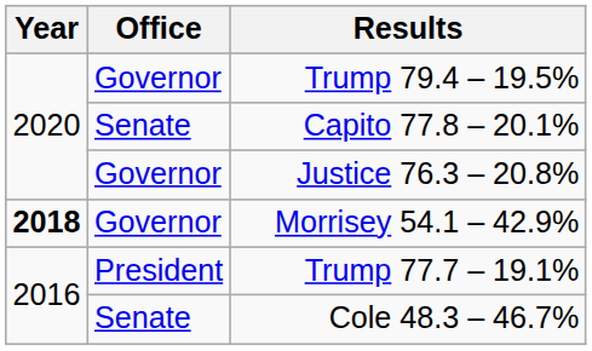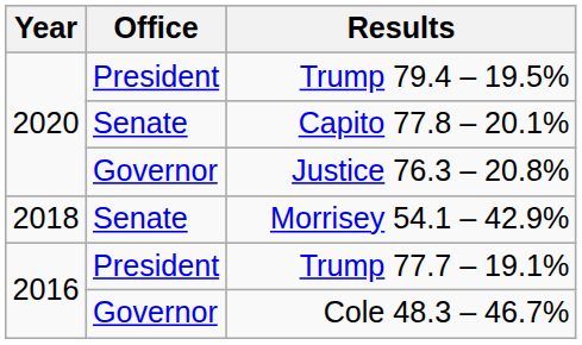Trump 79.4 – 19.5% | Office: Governor -> President
Morrisey 54.1 – 42.9% | Year: bold -> normal
Morrisey 54.1 – 42.9% | Office: Governor -> Senate
Cole 48.3 – 46.7% | Office: Senate -> Governor
